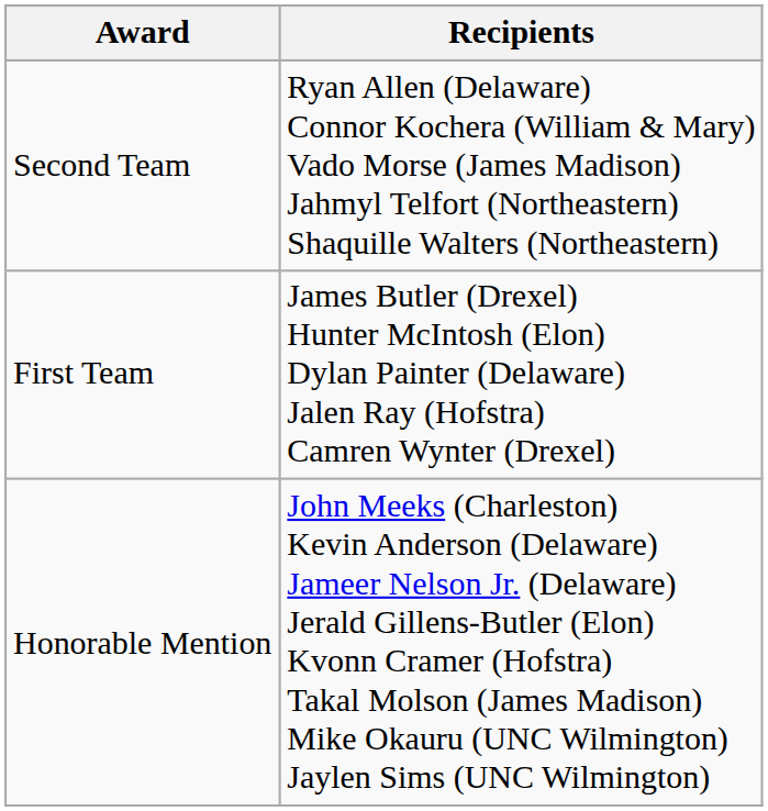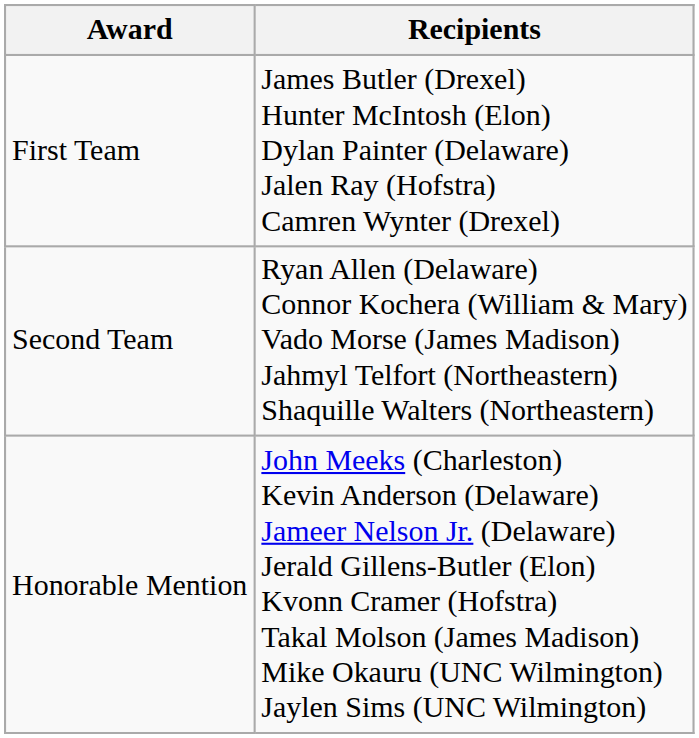rows swapped: First Team <-> Second Team
